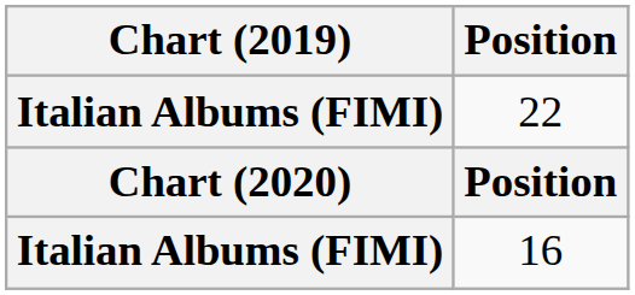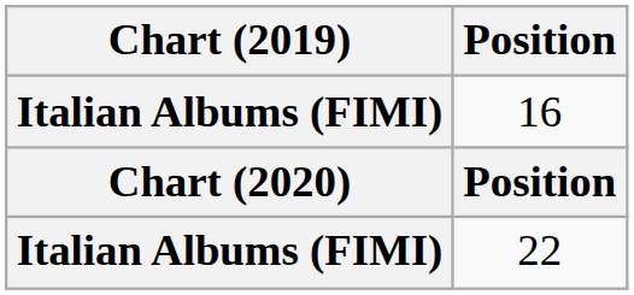rows swapped: 22 <-> 16
